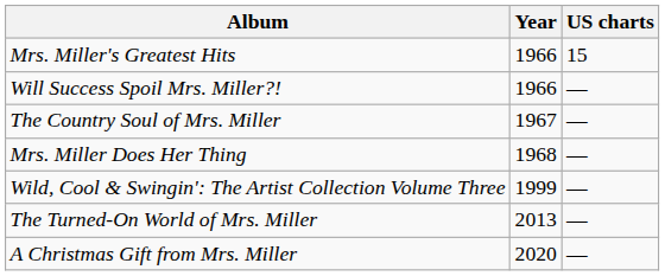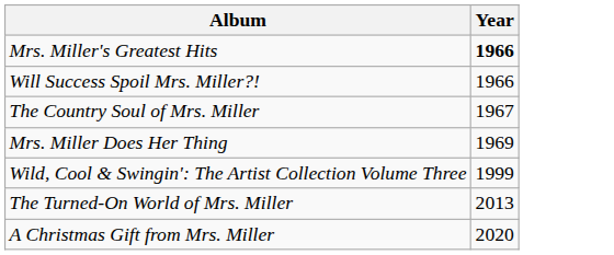- column: US charts | 15 | — | — | — | — | — | —
Mrs. Miller's Greatest Hits | Year: normal -> bold
Mrs. Miller Does Her Thing | Year: 1968 -> 1969
